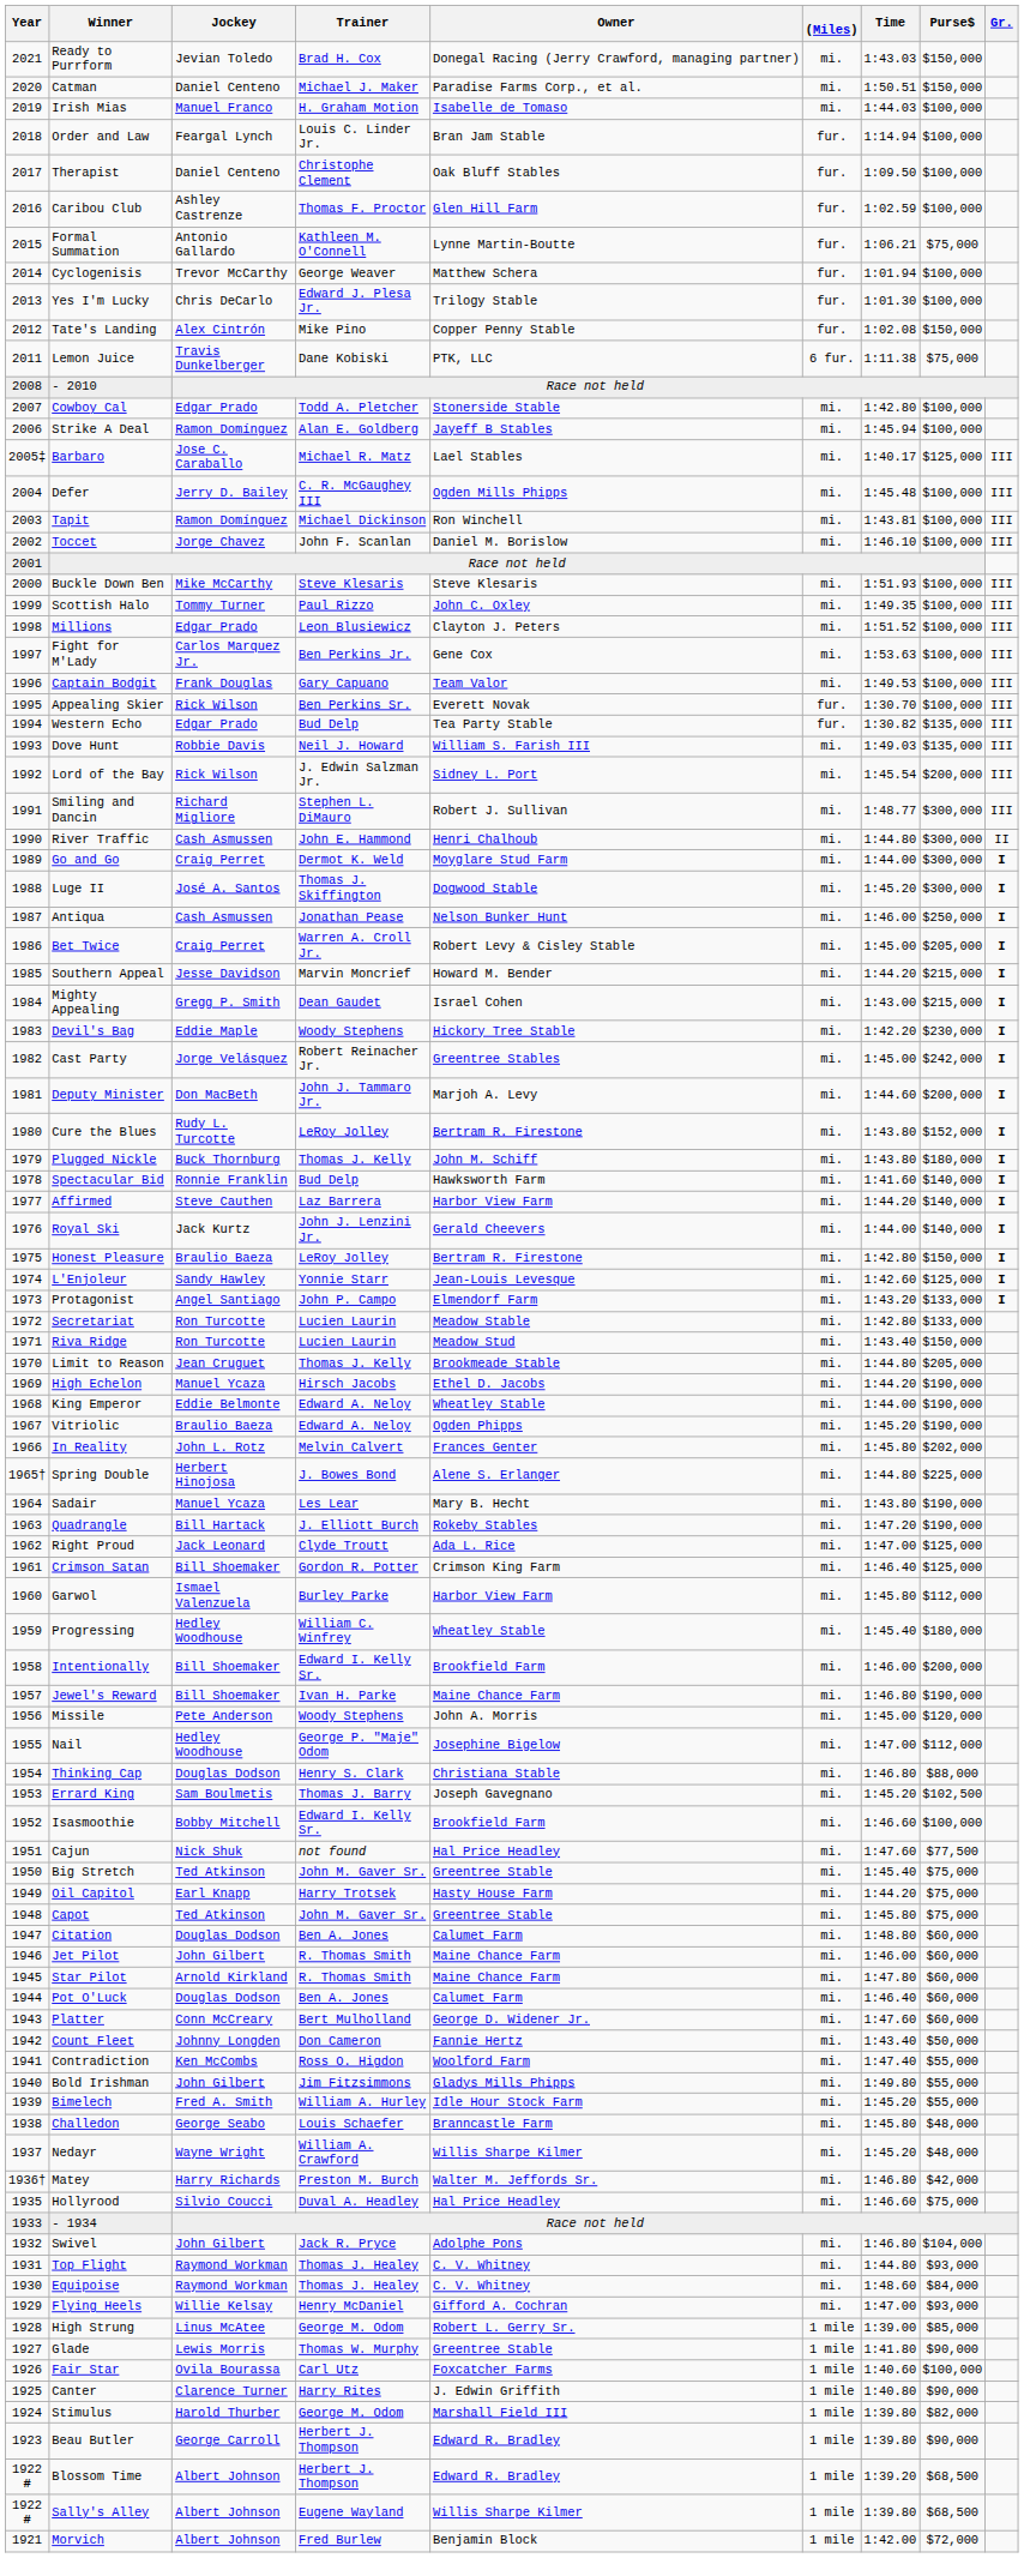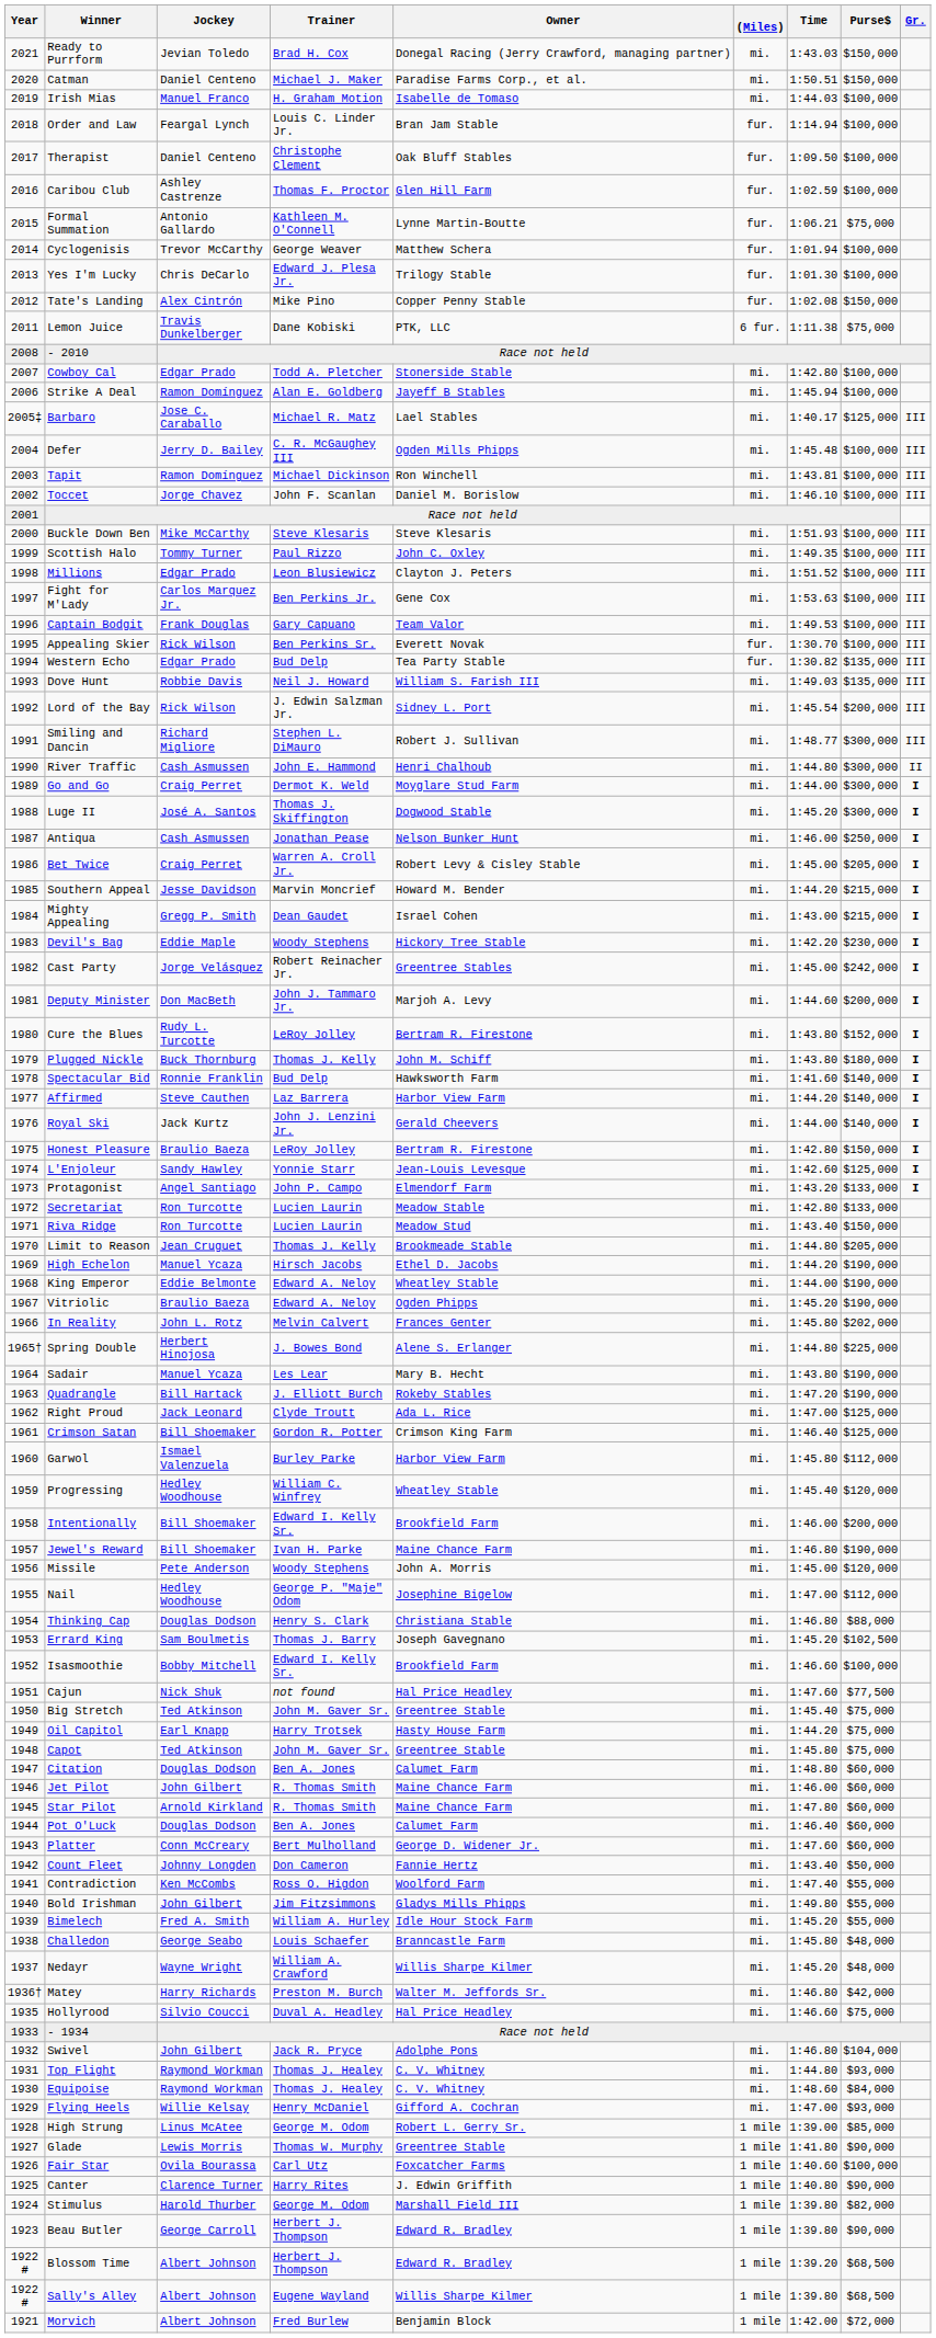Progressing | Purse$: $180,000 -> $120,000
